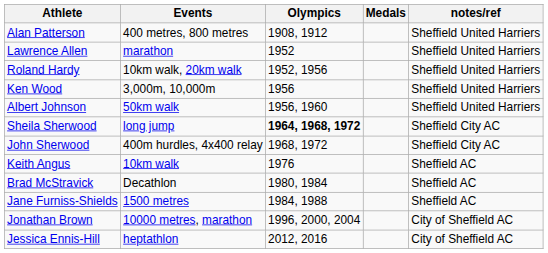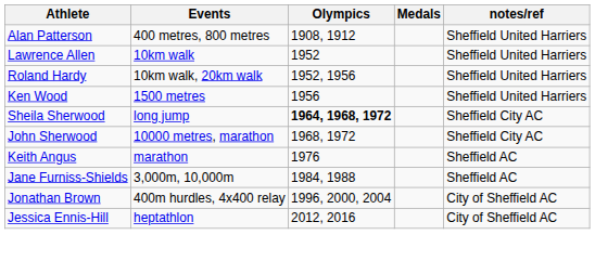Lawrence Allen | Events: marathon -> 10km walk
Ken Wood | Events: 3,000m, 10,000m -> 1500 metres
- row: Albert Johnson | 50km walk | 1956, 1960 | Sheffield United Harriers
John Sherwood | Events: 400m hurdles, 4x400 relay -> 10000 metres, marathon
Keith Angus | Events: 10km walk -> marathon
- row: Brad McStravick | Decathlon | 1980, 1984 | Sheffield AC
Jane Furniss-Shields | Events: 1500 metres -> 3,000m, 10,000m
Jonathan Brown | Events: 10000 metres, marathon -> 400m hurdles, 4x400 relay
